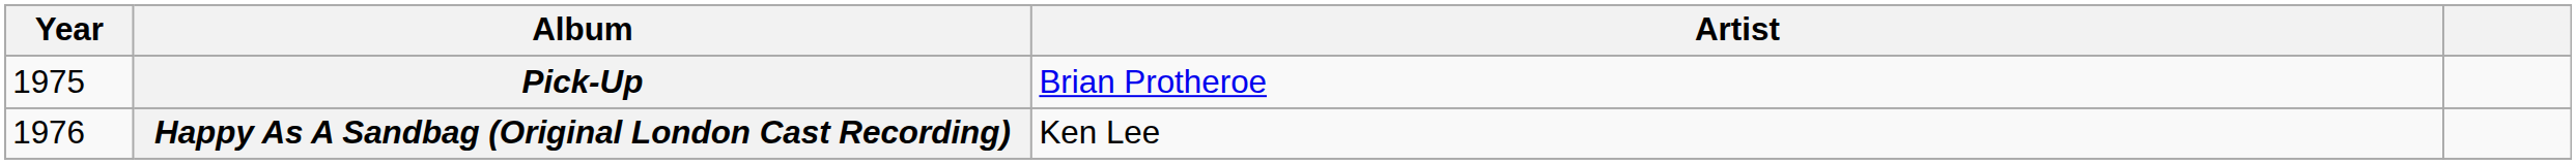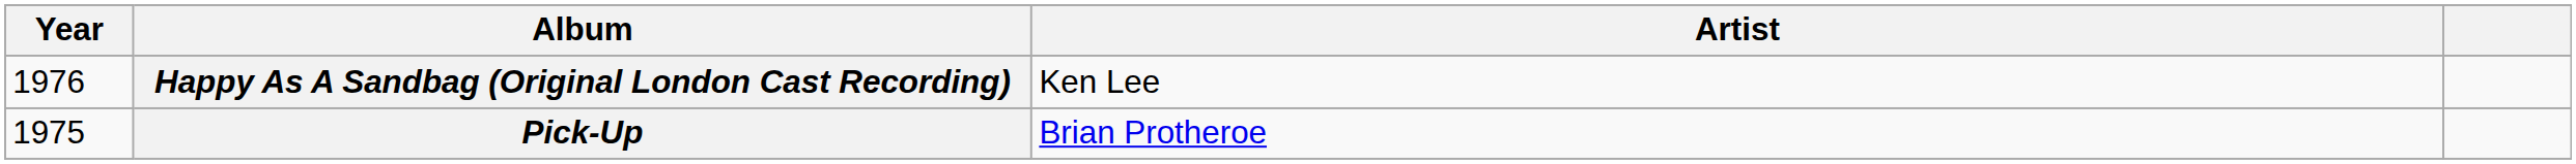rows swapped: Pick-Up <-> Happy As A Sandbag (Original London Cast Recording)
